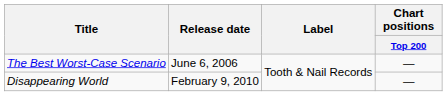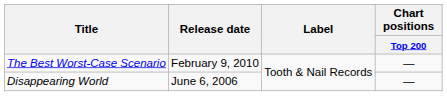The Best Worst-Case Scenario | Release date: June 6, 2006 -> February 9, 2010
Disappearing World | Release date: February 9, 2010 -> June 6, 2006
